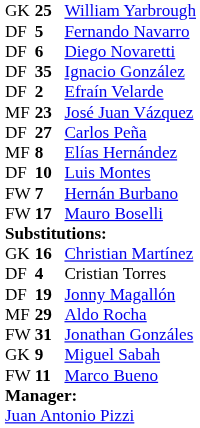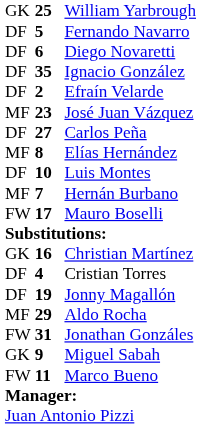Hernán Burbano | column 1: FW -> MF
